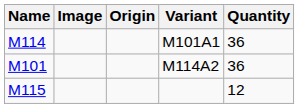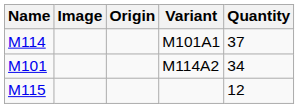M101A1 | Quantity: 36 -> 37
M114A2 | Quantity: 36 -> 34
